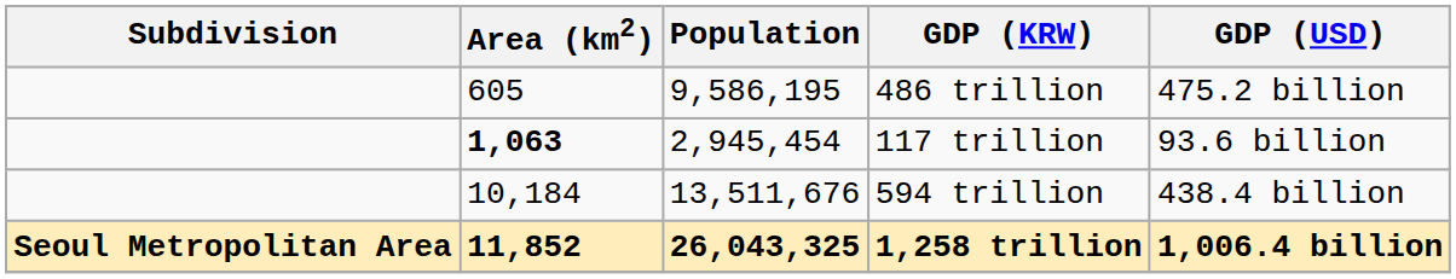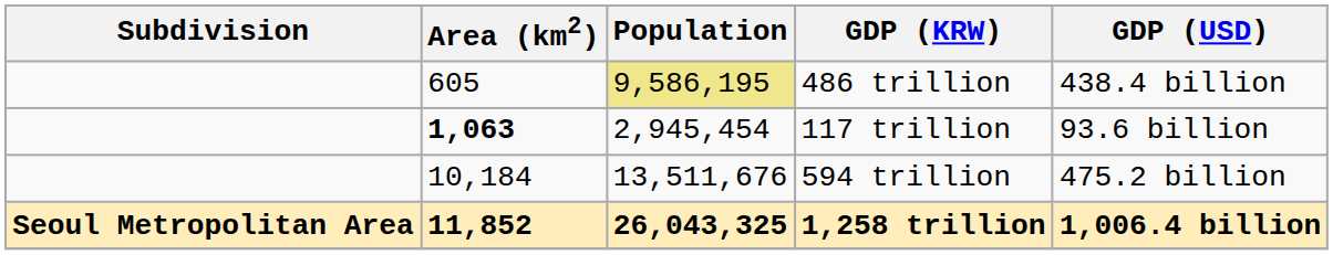486 trillion | Population: no background -> khaki background
486 trillion | GDP (USD): 475.2 billion -> 438.4 billion
594 trillion | GDP (USD): 438.4 billion -> 475.2 billion
